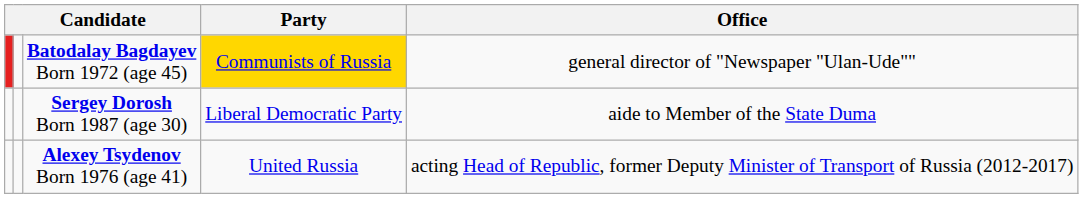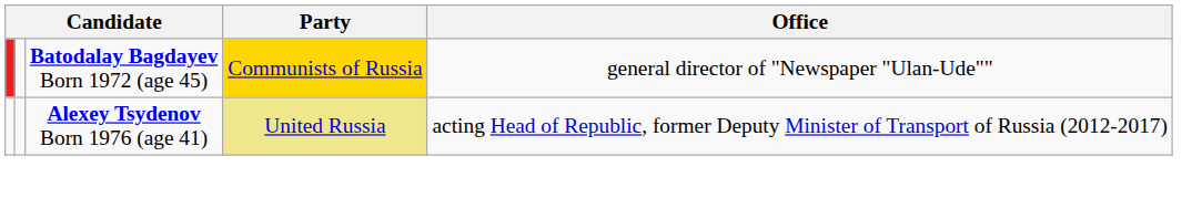- row: Sergey Dorosh Born 1987 (age 30) | Liberal Democratic Party | aide to Member of the State Duma
Alexey Tsydenov Born 1976 (age 41) | Party: no background -> khaki background
